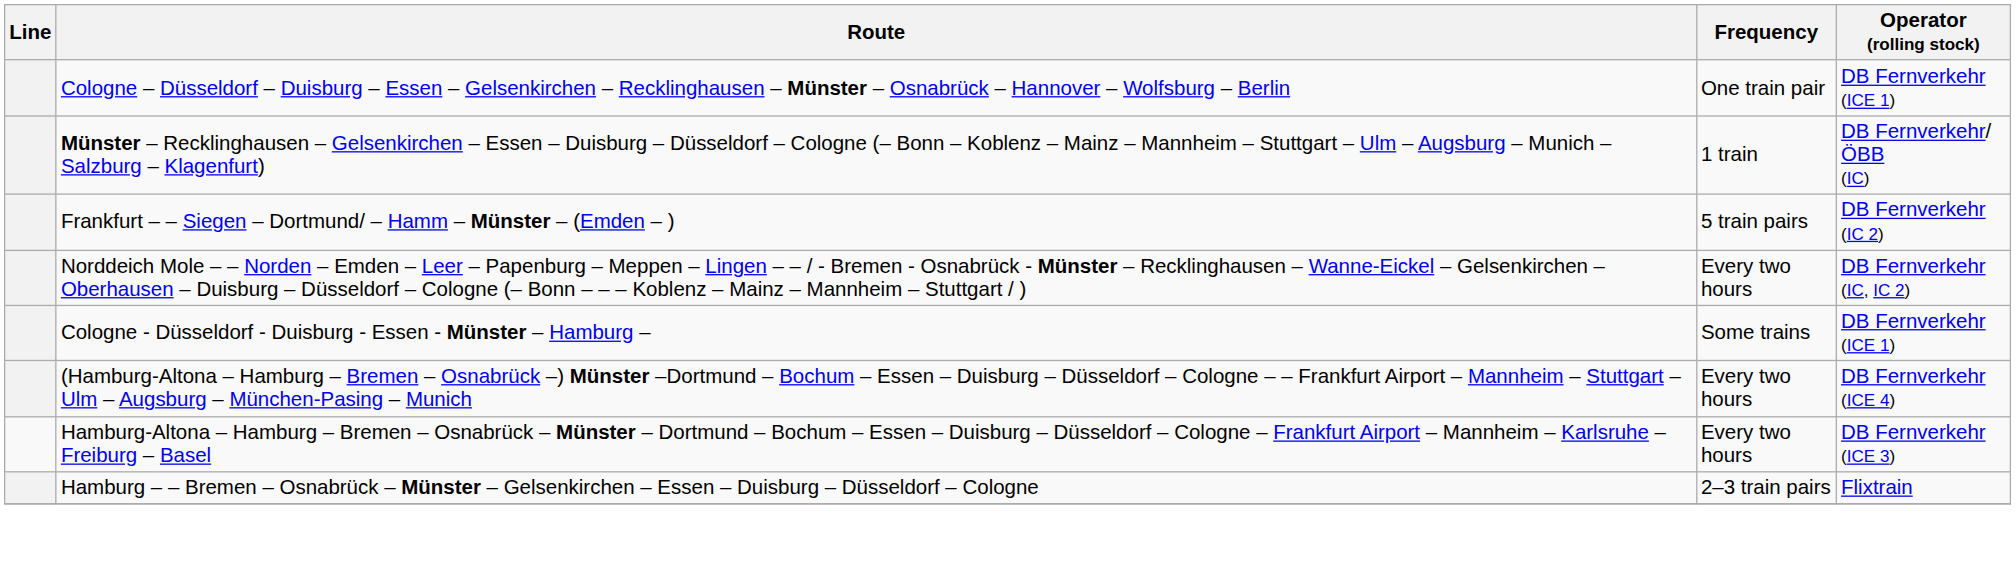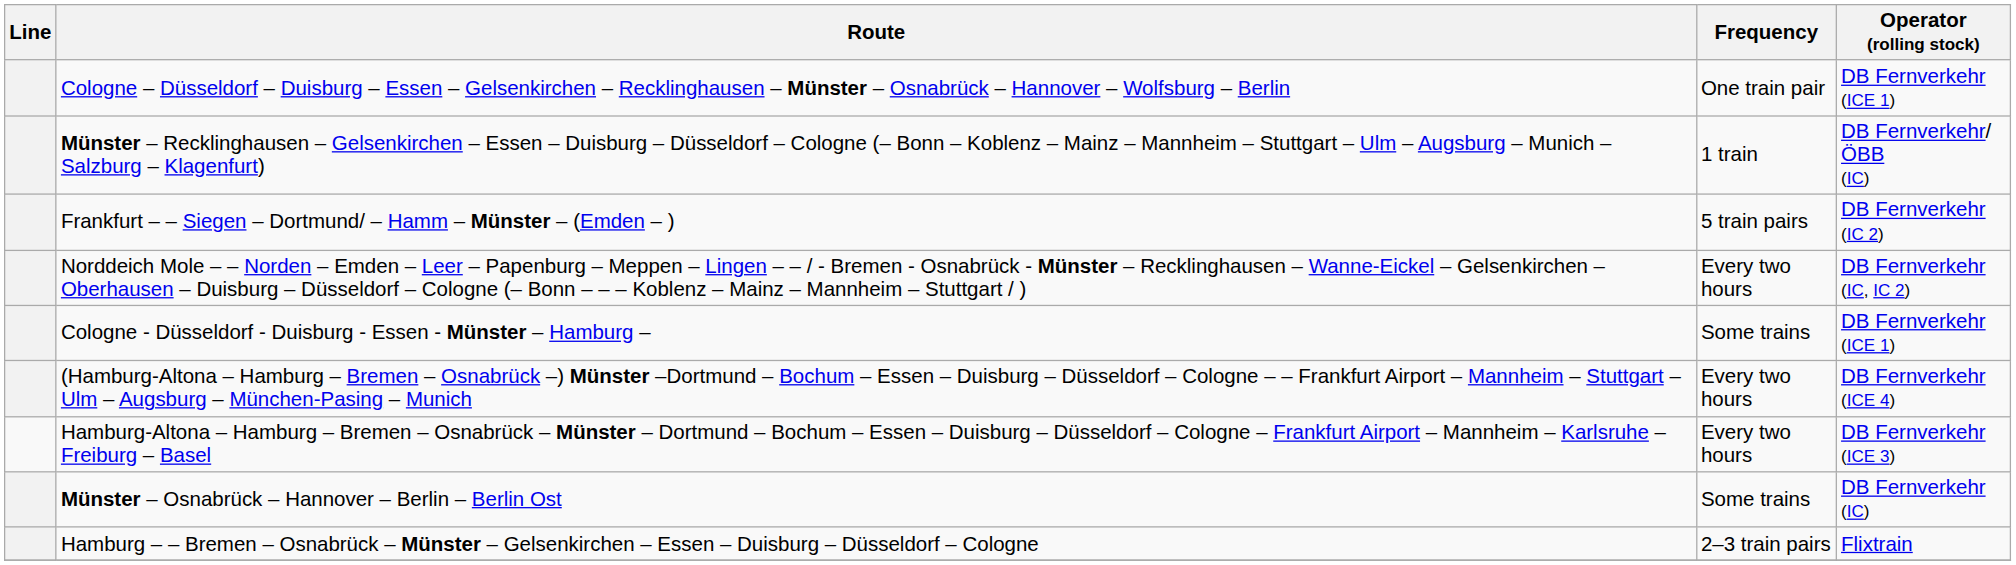+ row: Münster – Osnabrück – Hannover – Berlin – Berlin Ost | Some trains | DB Fernverkehr (IC)
